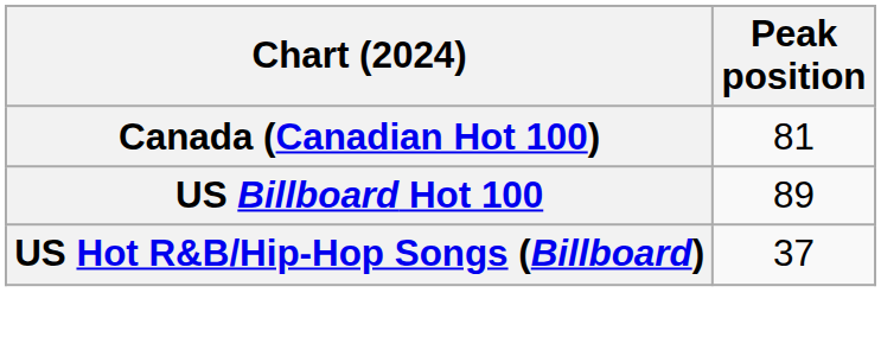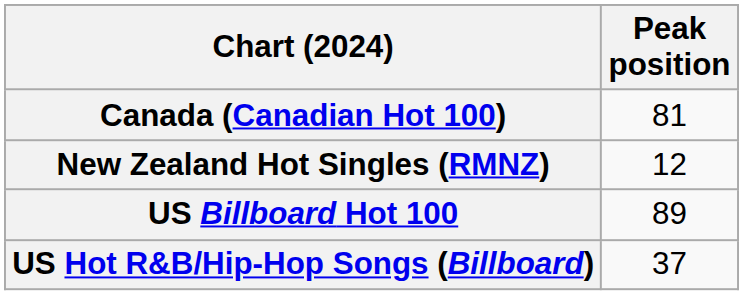+ row: New Zealand Hot Singles (RMNZ) | 12
